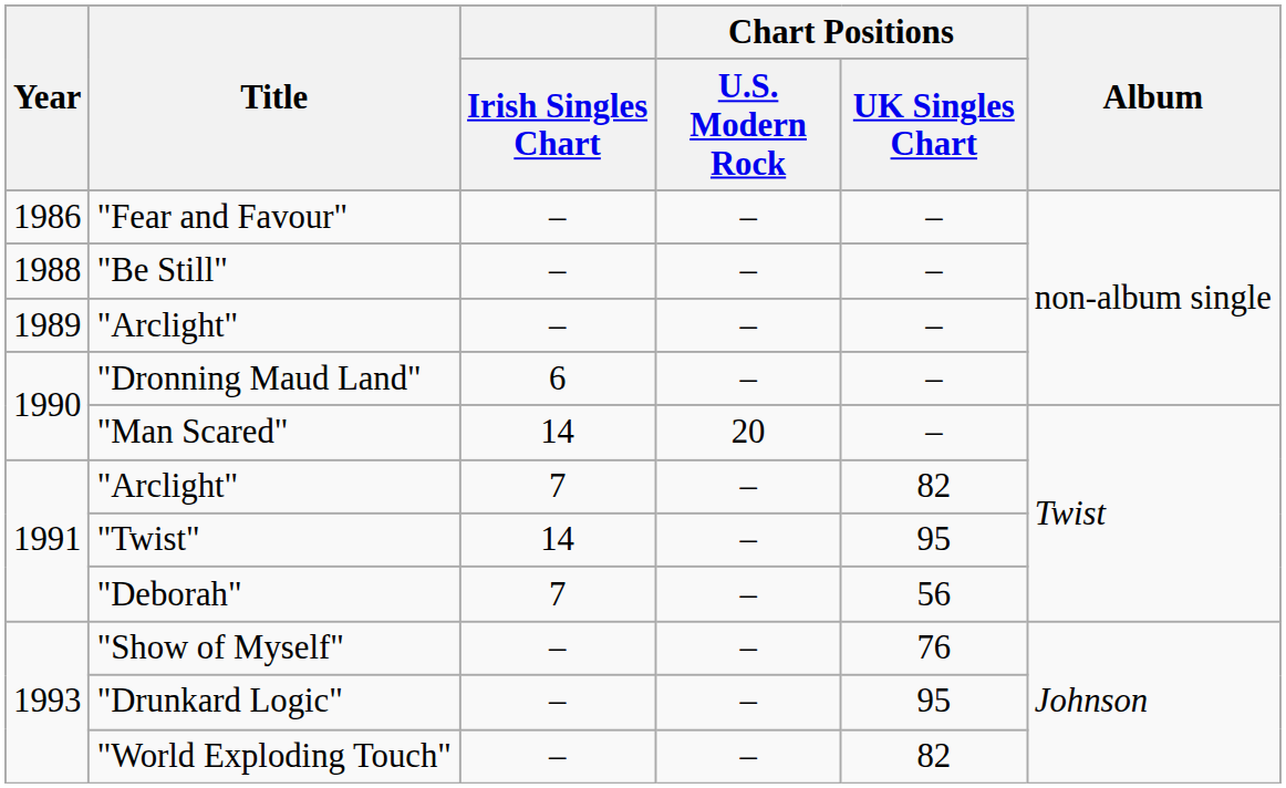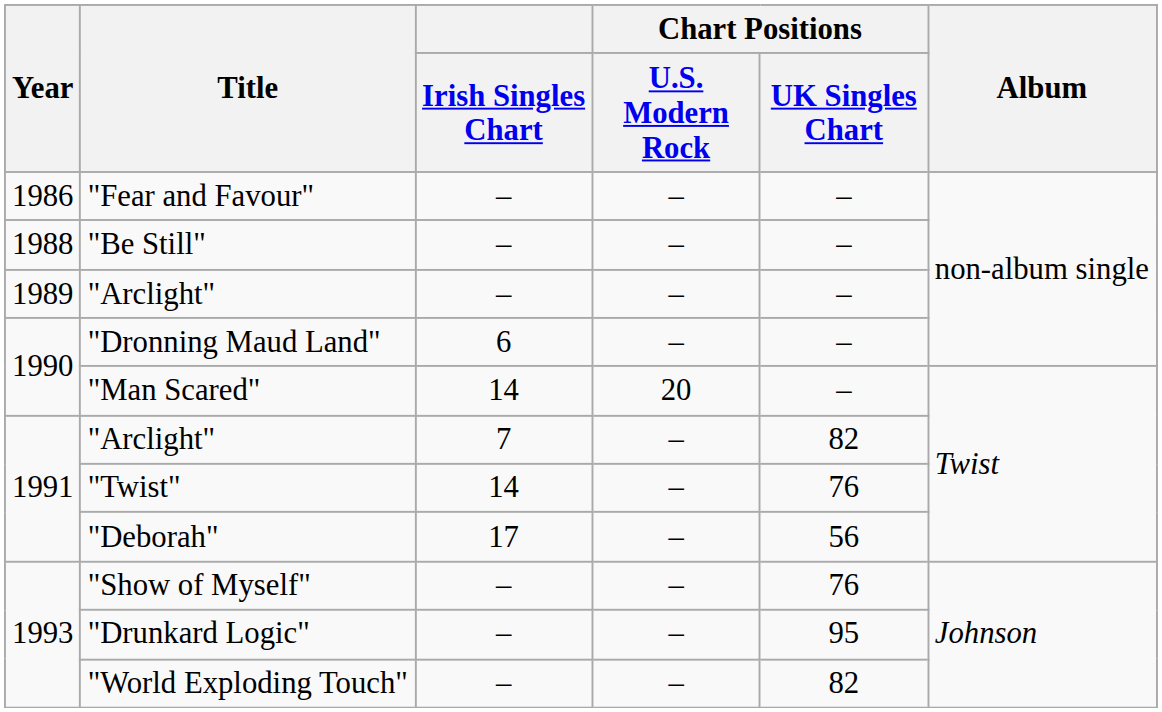"Twist" | Chart Positions / UK Singles Chart: 95 -> 76
"Deborah" | Irish Singles Chart: 7 -> 17
